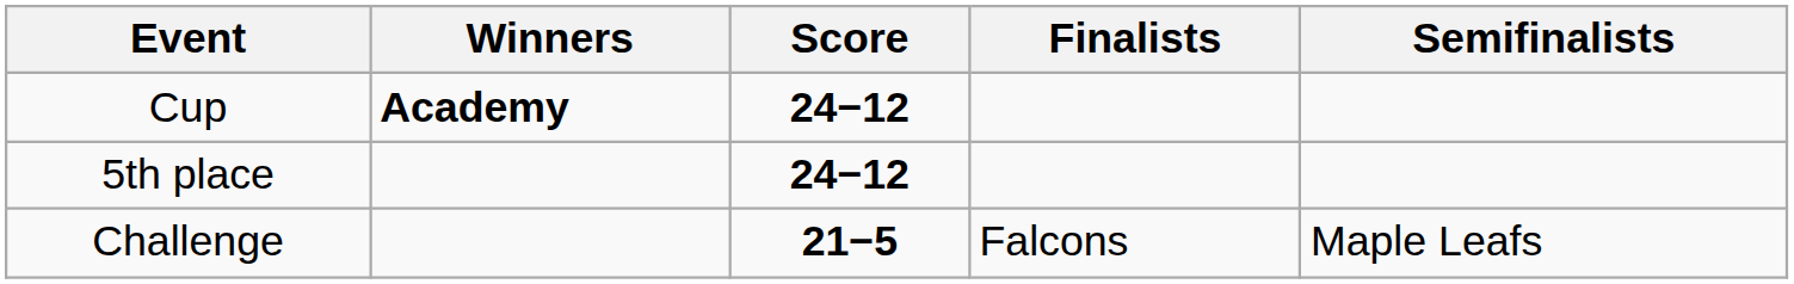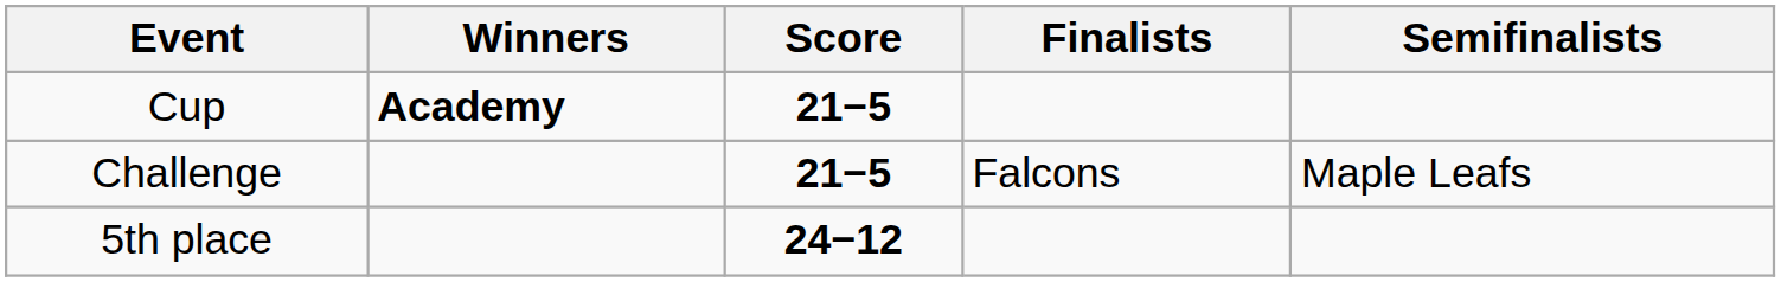Cup | Score: 24−12 -> 21−5
rows swapped: 5th place <-> Challenge
